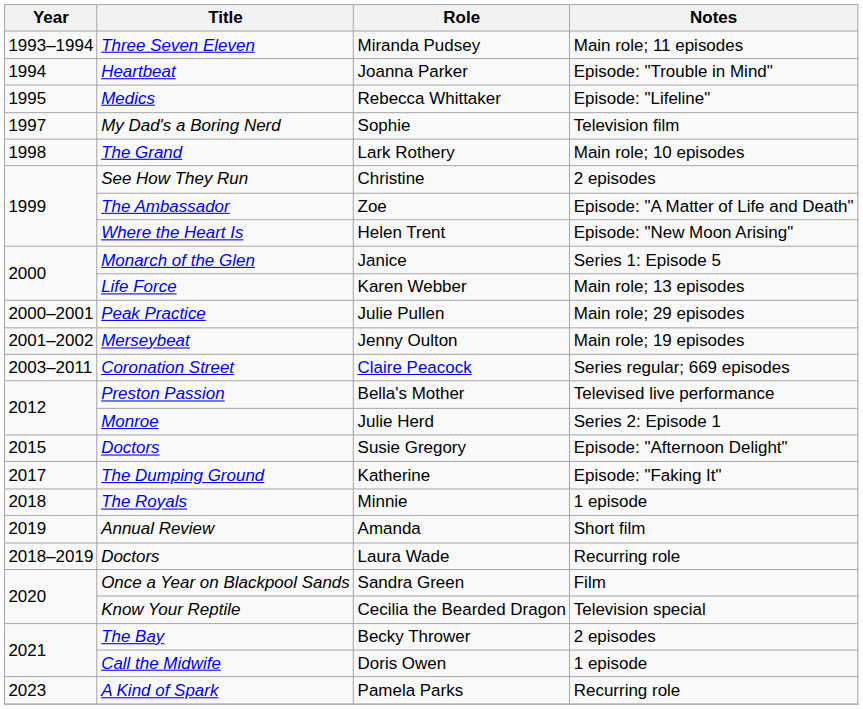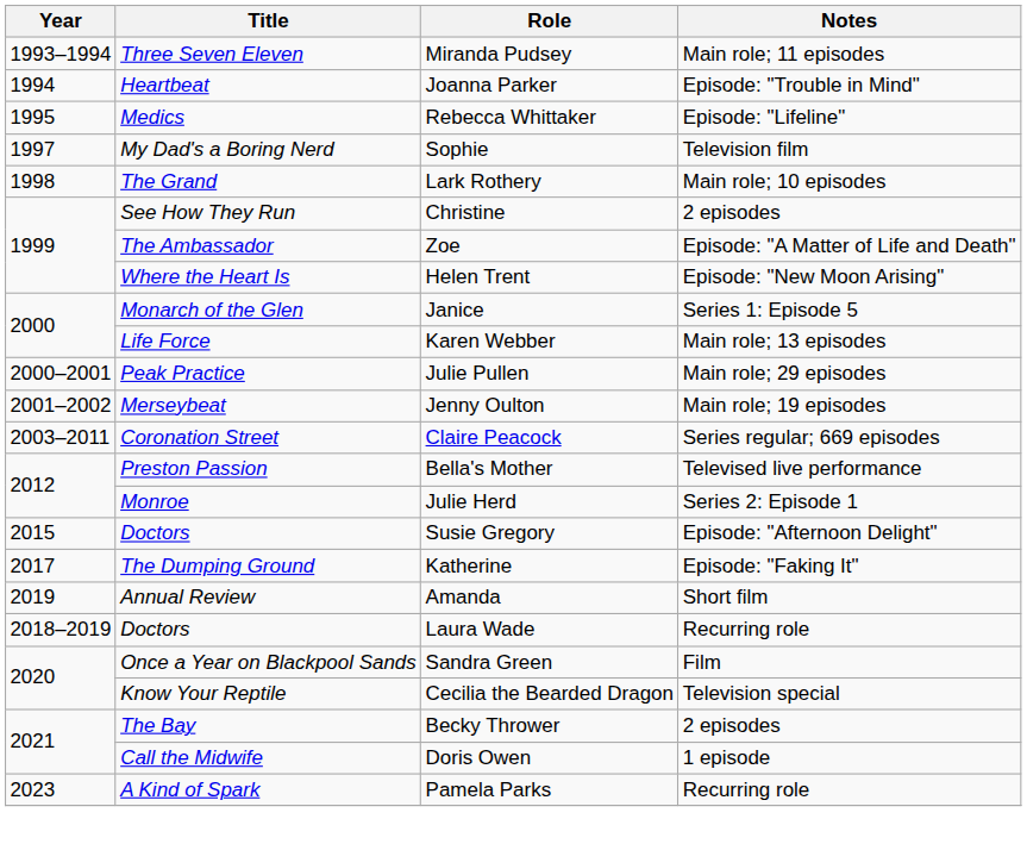- row: 2018 | The Royals | Minnie | 1 episode
